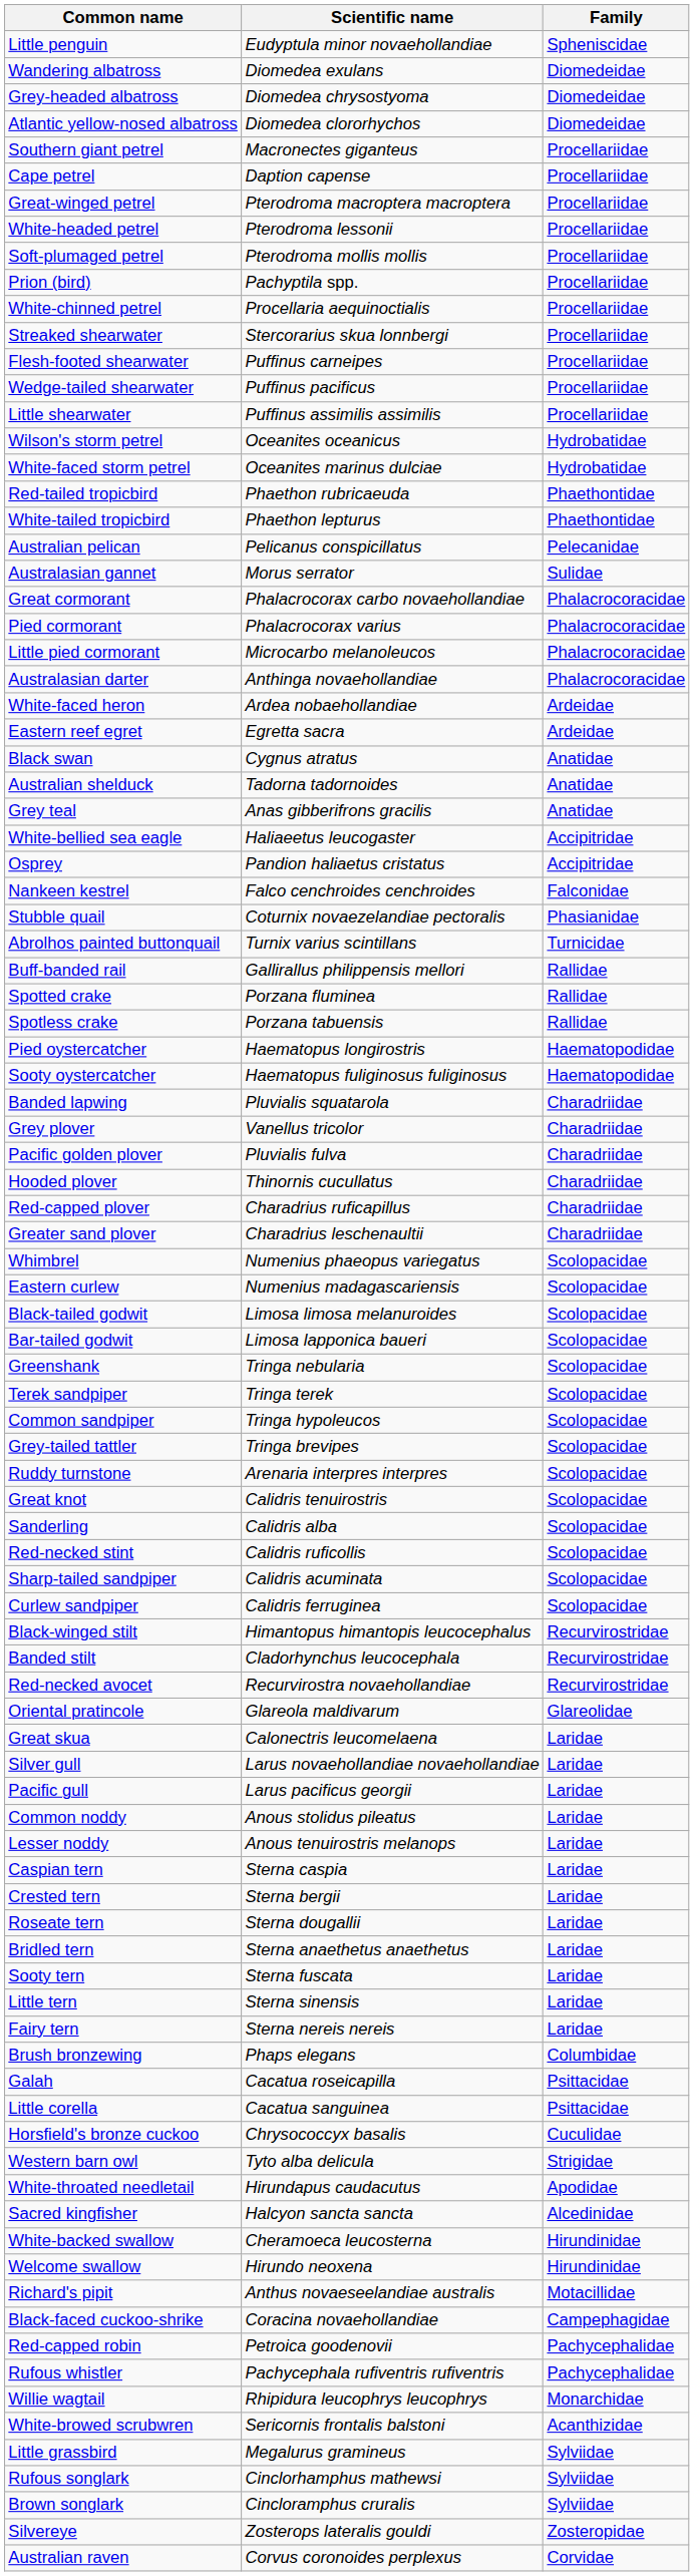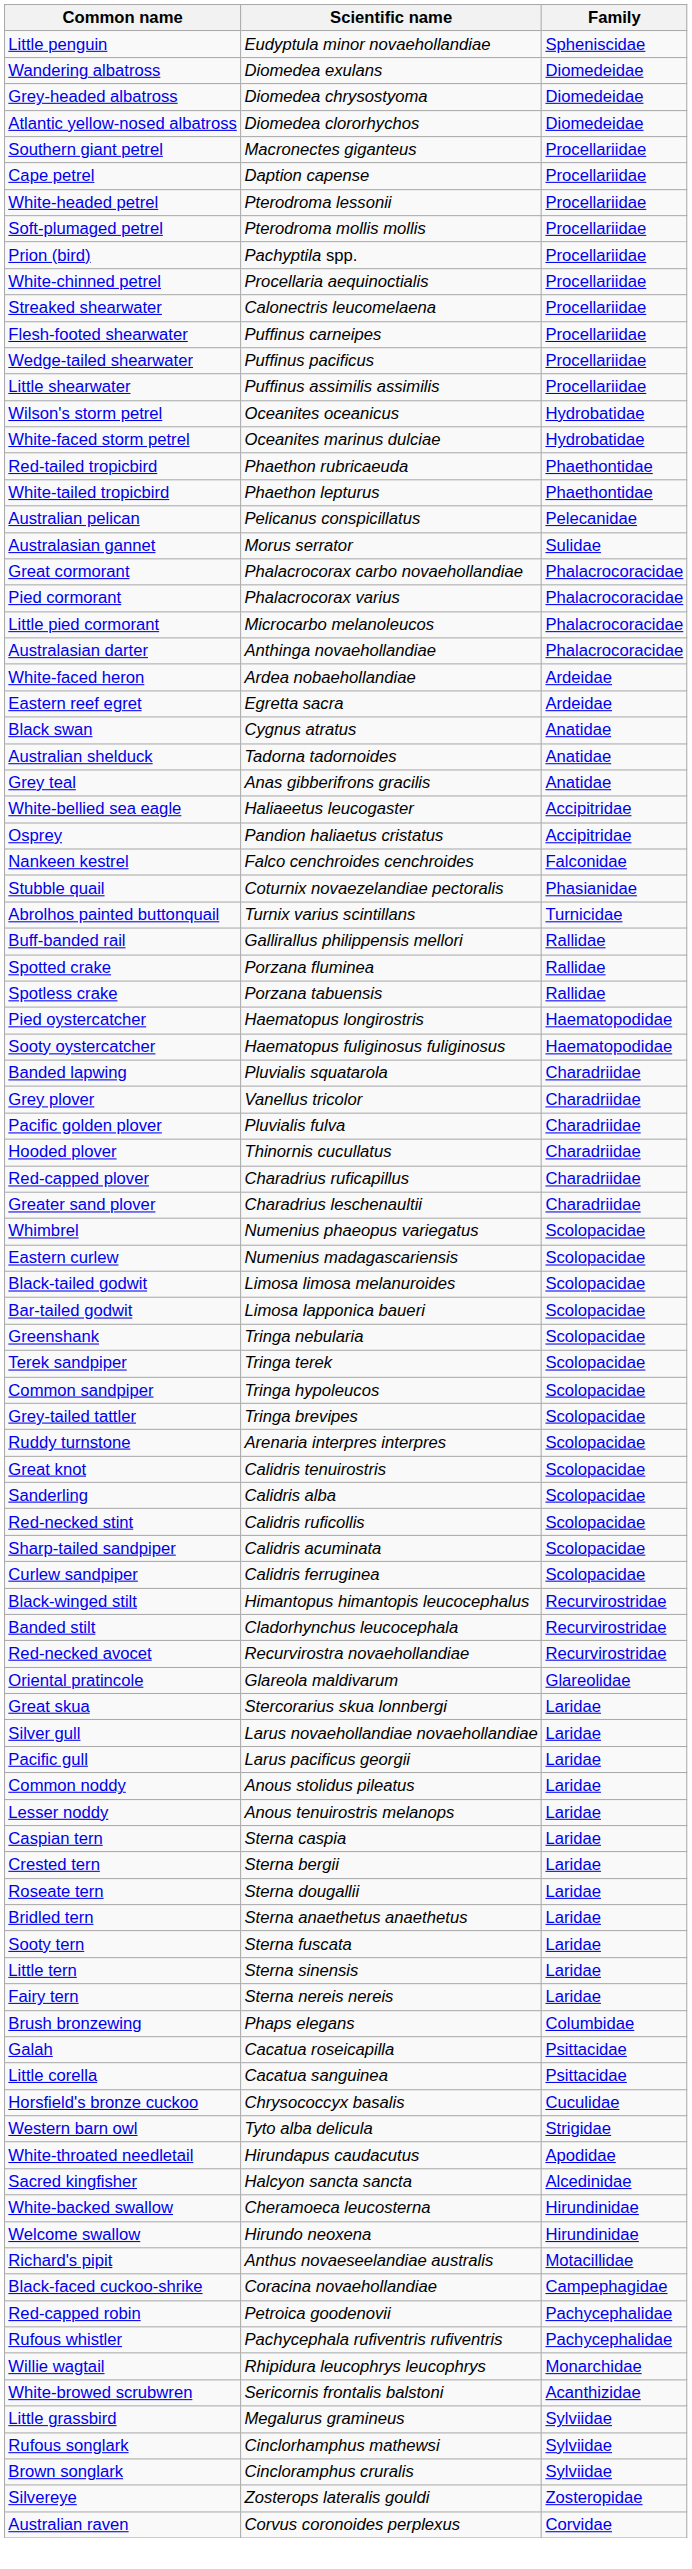- row: Great-winged petrel | Pterodroma macroptera macroptera | Procellariidae
Streaked shearwater | Scientific name: Stercorarius skua lonnbergi -> Calonectris leucomelaena
Great skua | Scientific name: Calonectris leucomelaena -> Stercorarius skua lonnbergi
